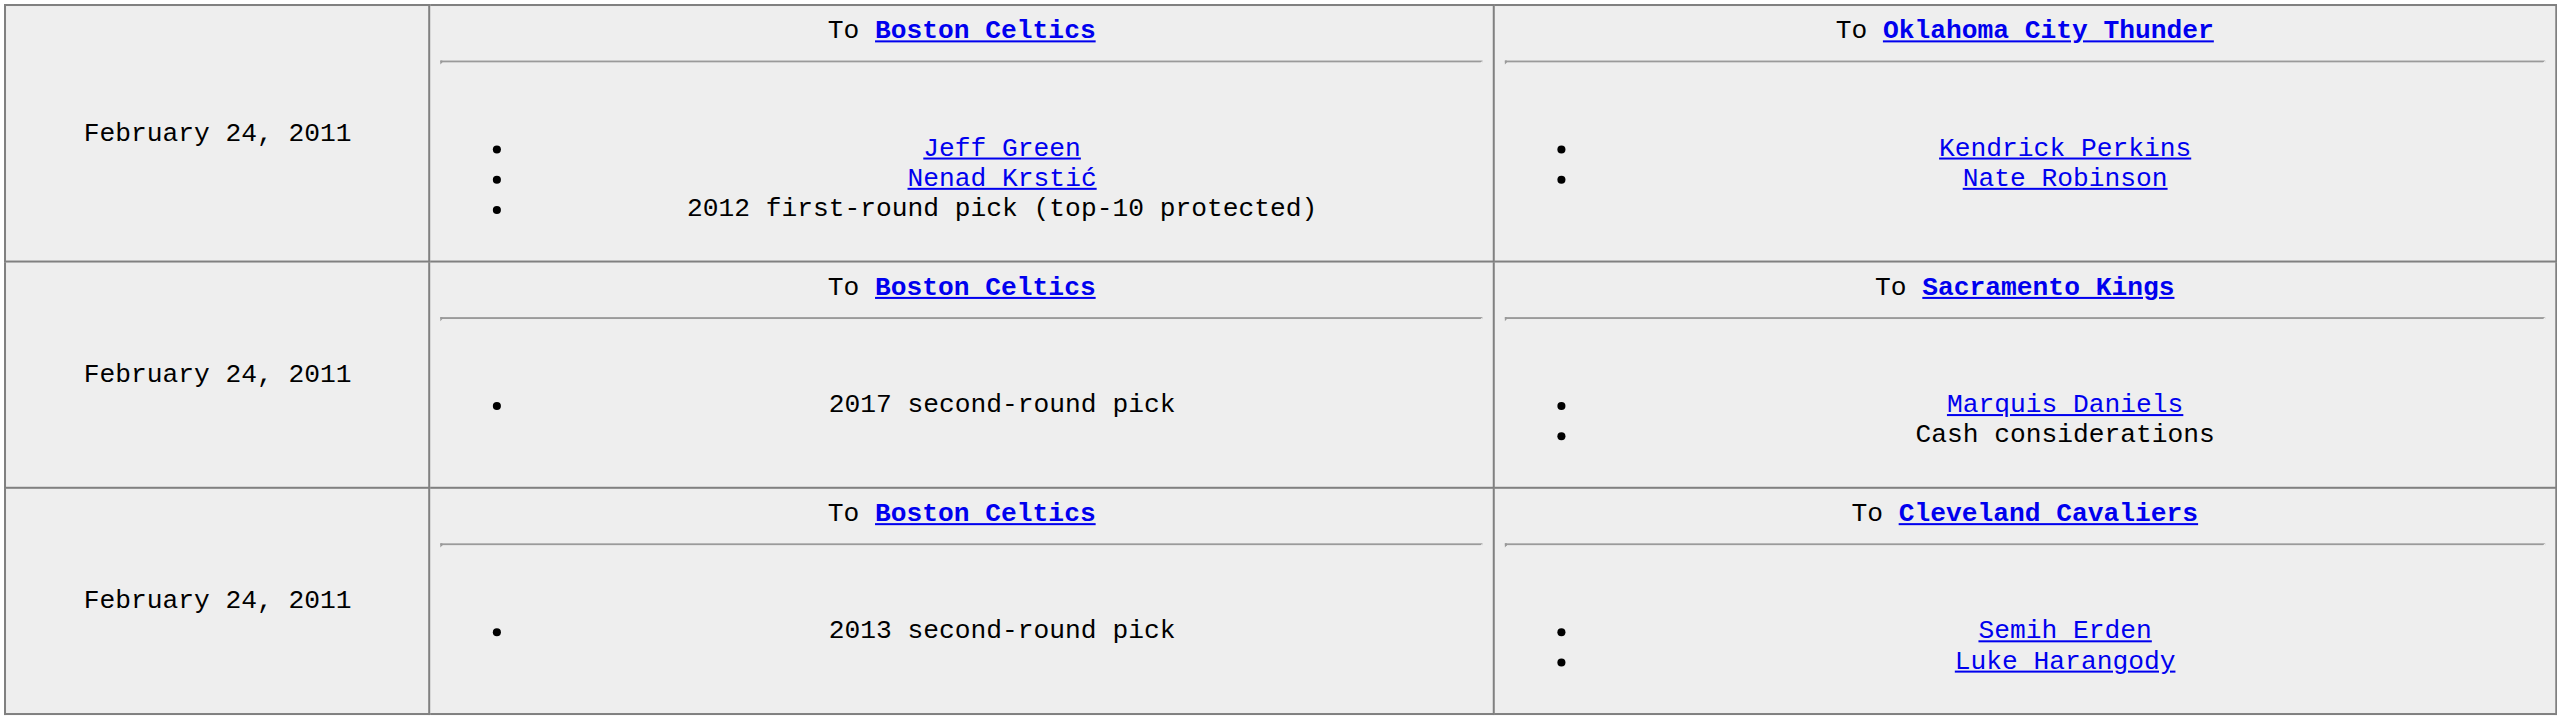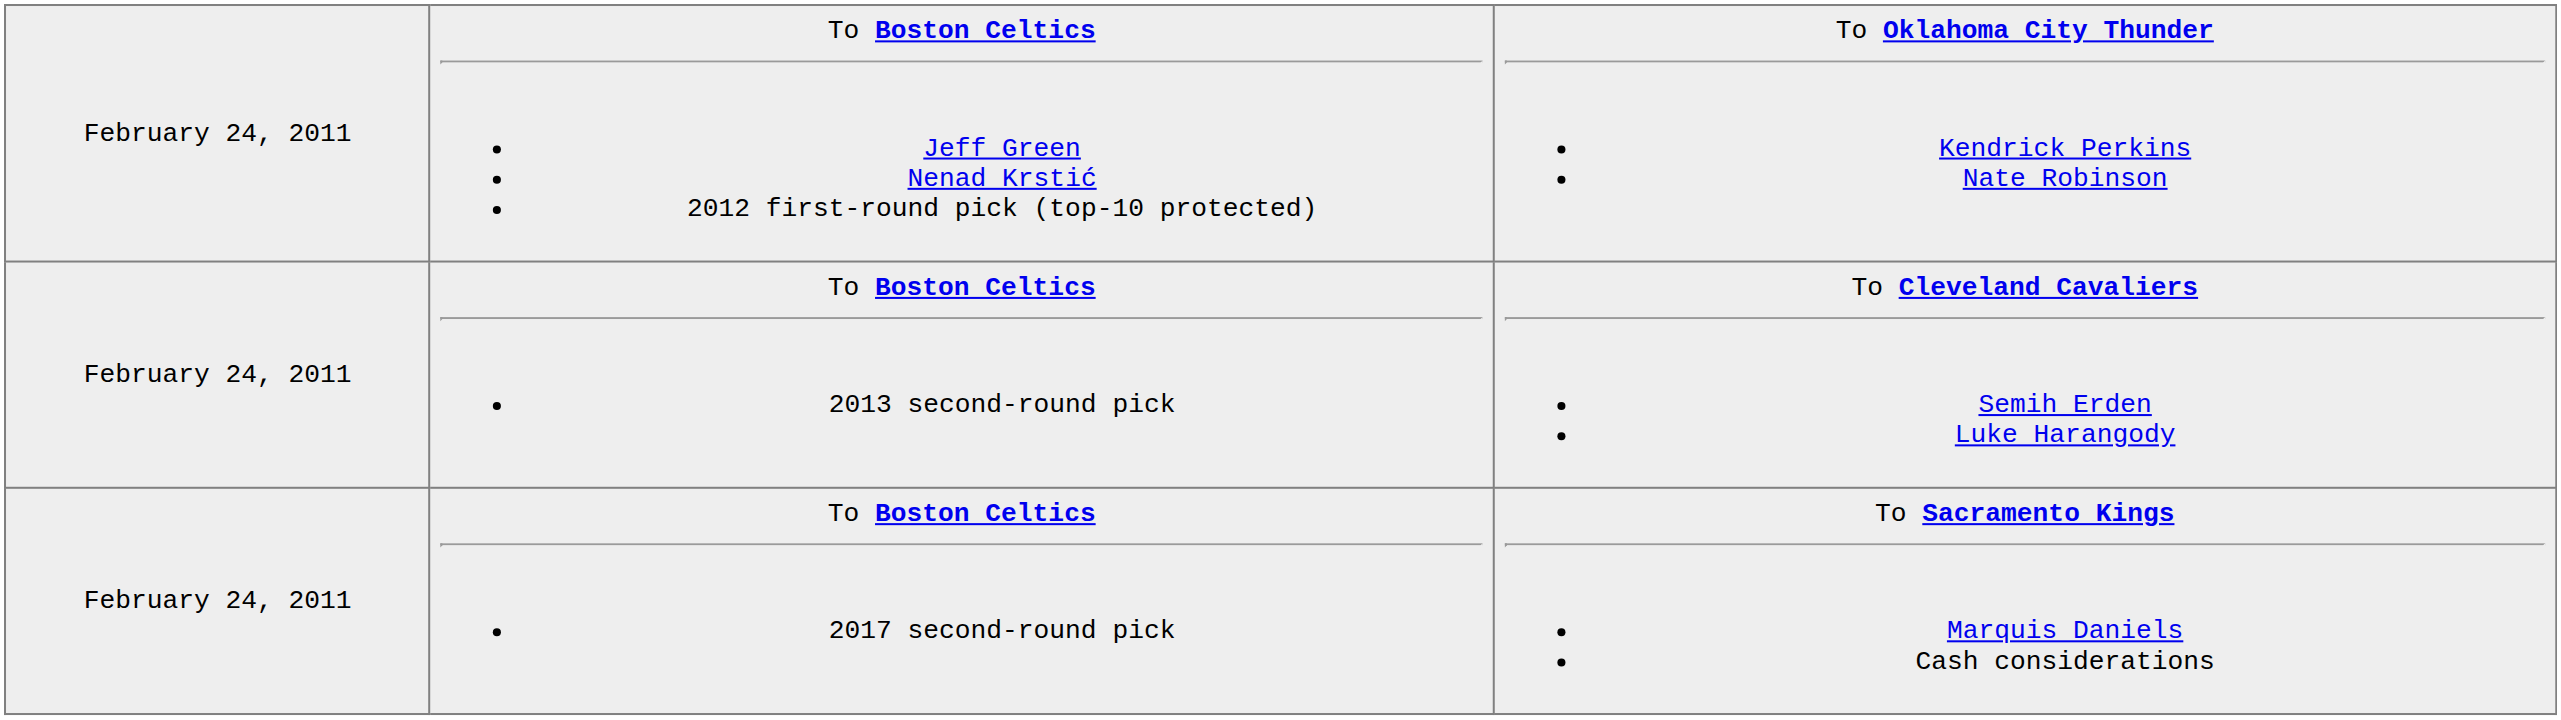rows swapped: To Boston Celtics 2013 second-round pick <-> To Boston Celtics 2017 second-round pick
